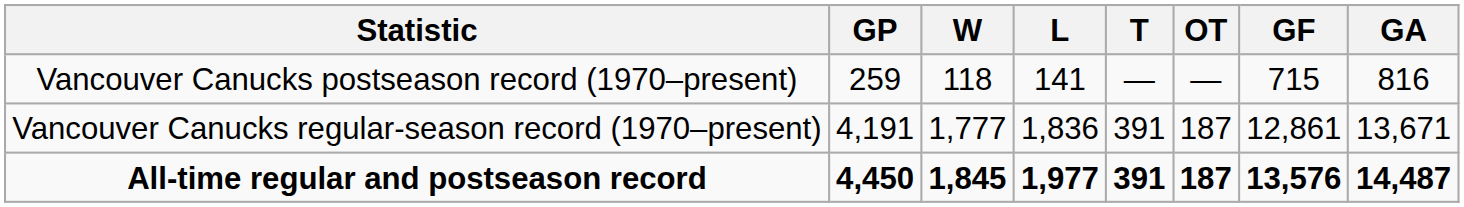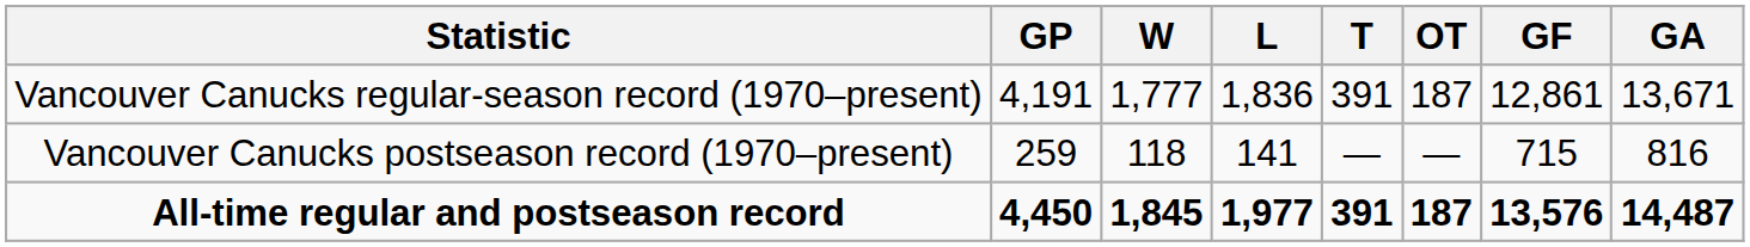rows swapped: Vancouver Canucks regular-season record (1970–present) <-> Vancouver Canucks postseason record (1970–present)
